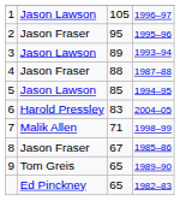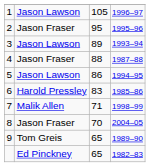5 | column 3: 85 -> 86
6 | column 4: 2004–05 -> 1985–86
8 | column 3: 67 -> 70
8 | column 4: 1985–86 -> 2004–05
